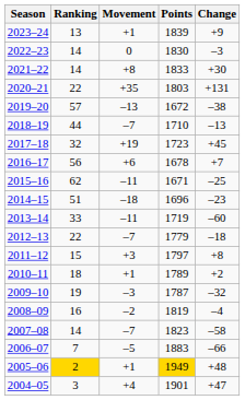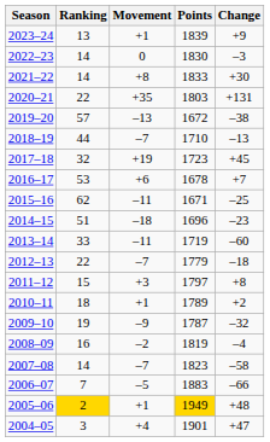2016–17 | Ranking: 56 -> 53
2009–10 | Movement: –3 -> –9
